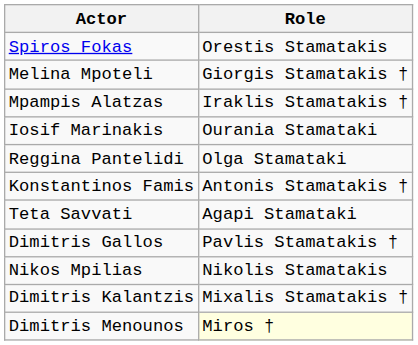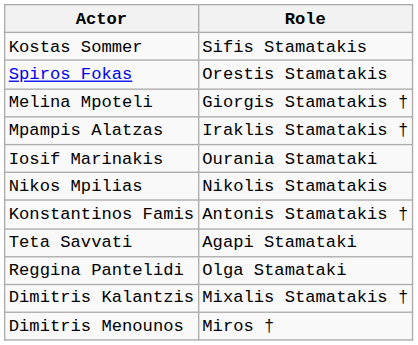+ row: Kostas Sommer | Sifis Stamatakis
rows swapped: Reggina Pantelidi <-> Nikos Mpilias
- row: Dimitris Gallos | Pavlis Stamatakis †
Dimitris Menounos | Role: lightyellow background -> no background
